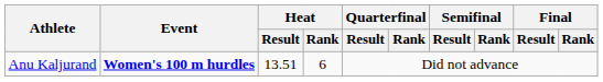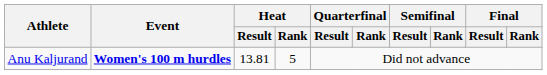Anu Kaljurand | Heat / Result: 13.51 -> 13.81
Anu Kaljurand | Heat / Rank: 6 -> 5
